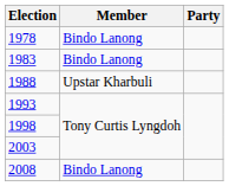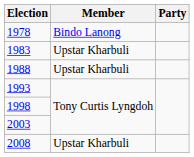1983 | Member: Bindo Lanong -> Upstar Kharbuli
2008 | Member: Bindo Lanong -> Upstar Kharbuli
